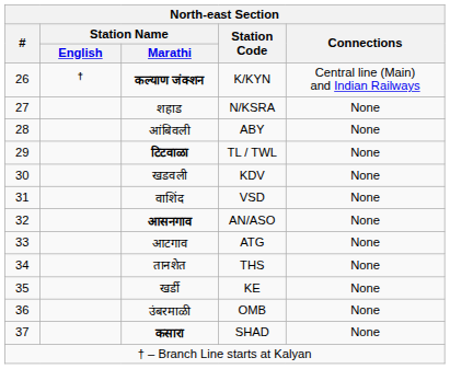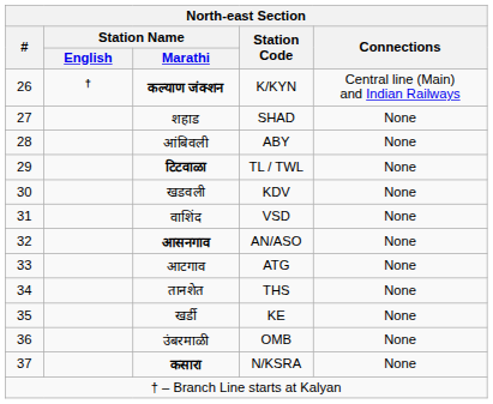शहाड | Station Code: N/KSRA -> SHAD
कसारा | Station Code: SHAD -> N/KSRA
